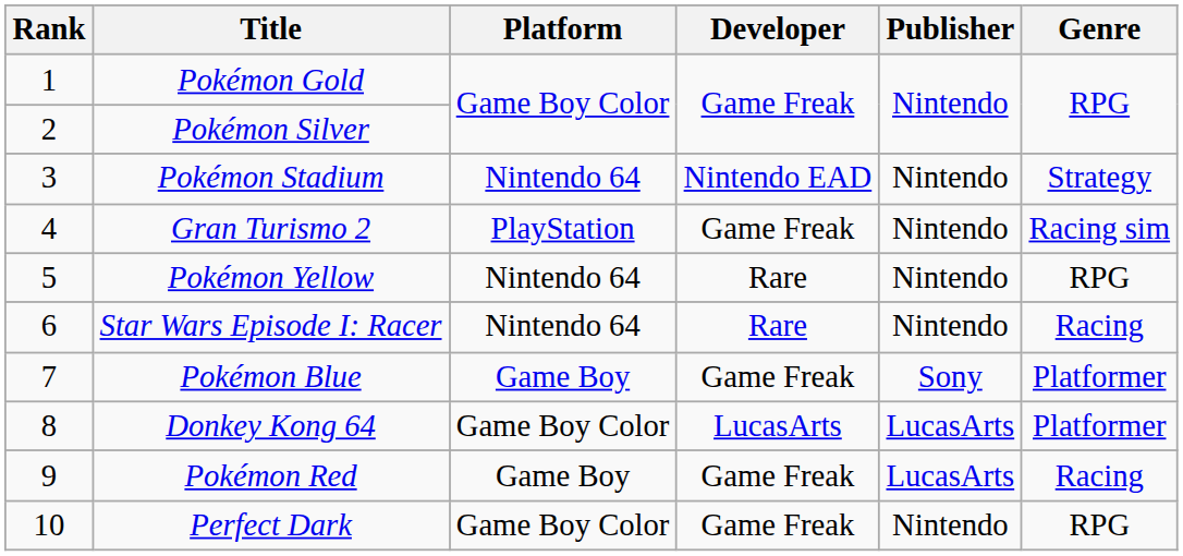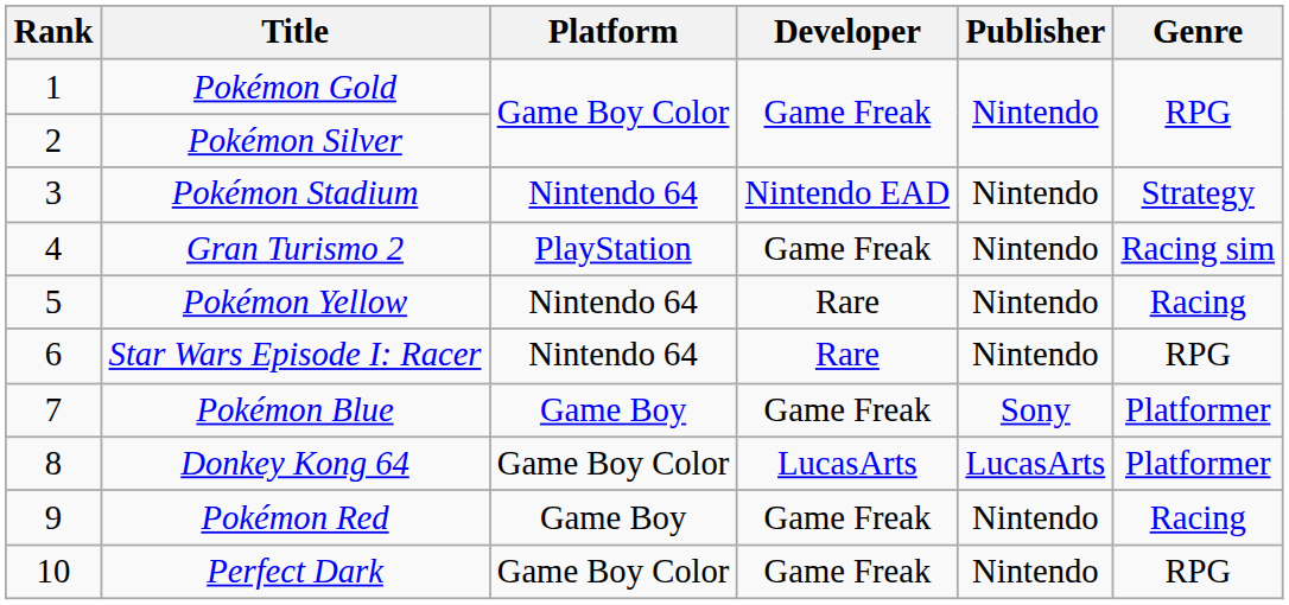Pokémon Yellow | Genre: RPG -> Racing
Star Wars Episode I: Racer | Genre: Racing -> RPG
Pokémon Red | Publisher: LucasArts -> Nintendo
